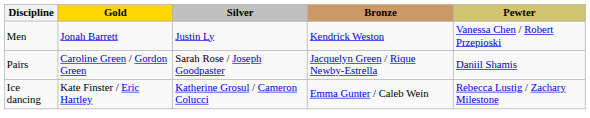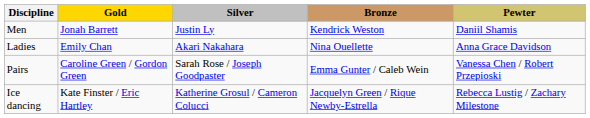Men | Pewter: Vanessa Chen / Robert Przepioski -> Daniil Shamis
+ row: Ladies | Emily Chan | Akari Nakahara | Nina Ouellette | Anna Grace Davidson
Pairs | Bronze: Jacquelyn Green / Rique Newby-Estrella -> Emma Gunter / Caleb Wein
Pairs | Pewter: Daniil Shamis -> Vanessa Chen / Robert Przepioski
Ice dancing | Bronze: Emma Gunter / Caleb Wein -> Jacquelyn Green / Rique Newby-Estrella
